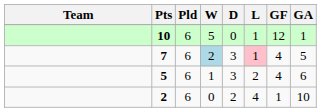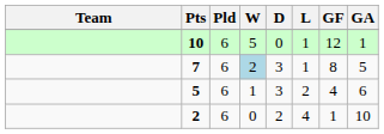7 | L: pink background -> no background
7 | GF: 4 -> 8
